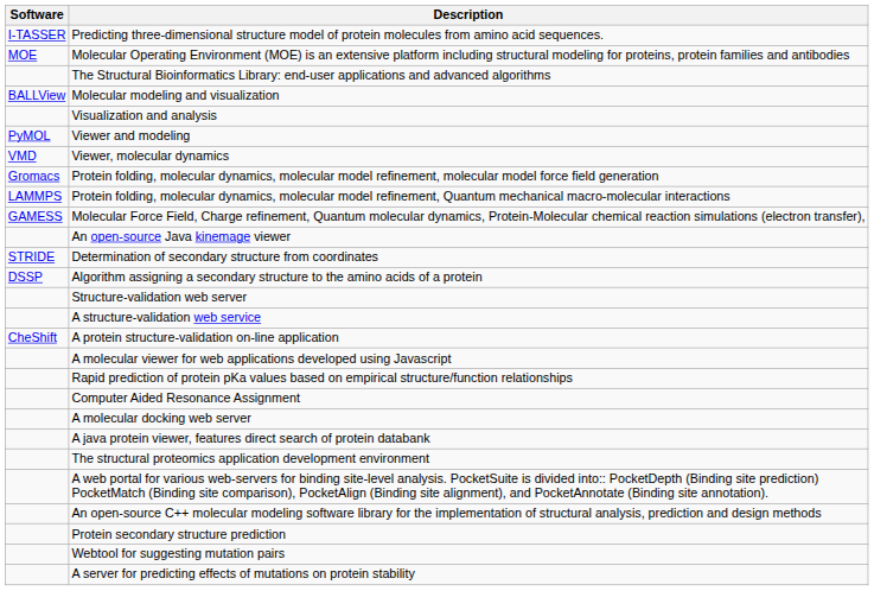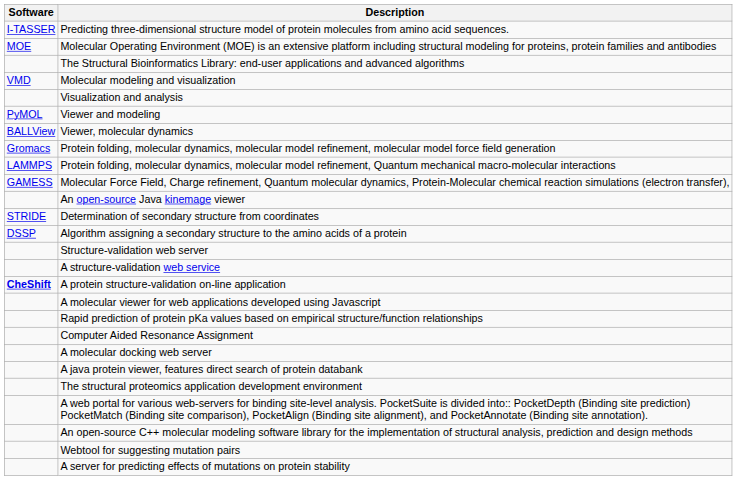Molecular modeling and visualization | Software: BALLView -> VMD
Viewer, molecular dynamics | Software: VMD -> BALLView
A protein structure-validation on-line application | Software: normal -> bold
- row: Protein secondary structure prediction
